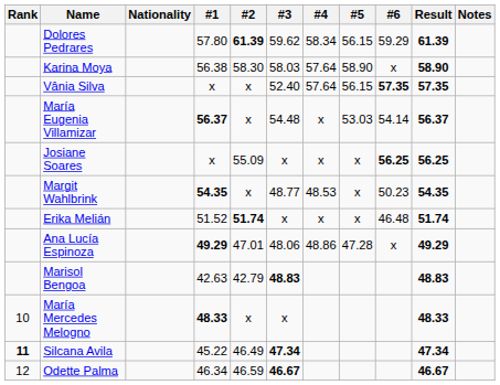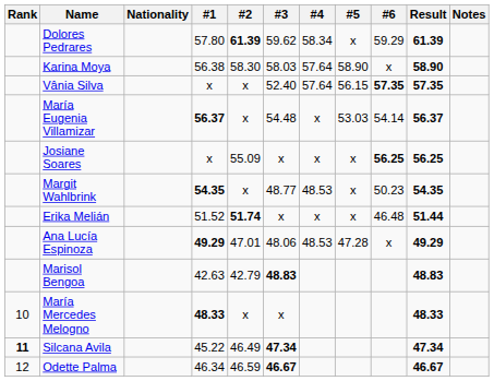Dolores Pedrares | #5: 56.15 -> x
Erika Melián | Result: 51.74 -> 51.44
Ana Lucía Espinoza | #4: 48.86 -> 48.53
